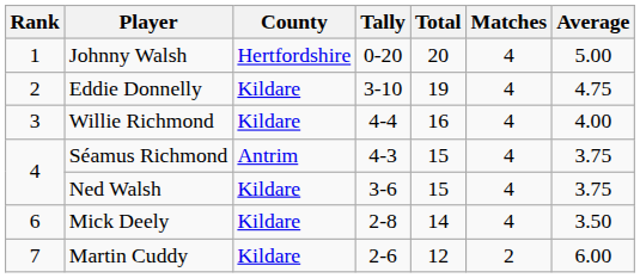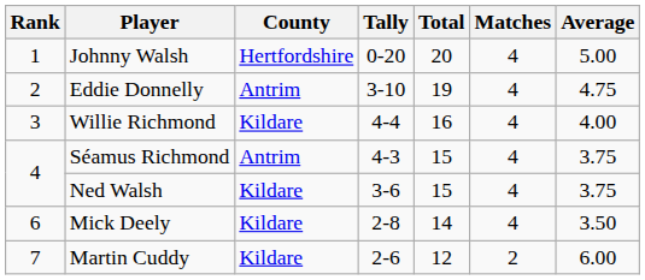Eddie Donnelly | County: Kildare -> Antrim
